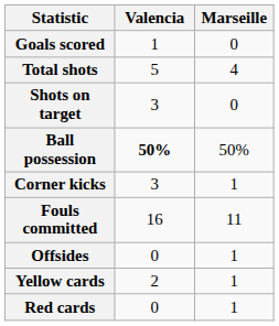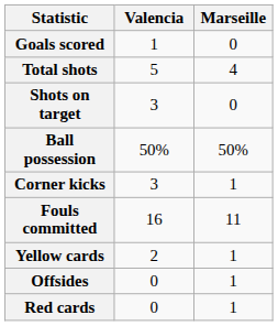Ball possession | Valencia: bold -> normal
rows swapped: Offsides <-> Yellow cards
